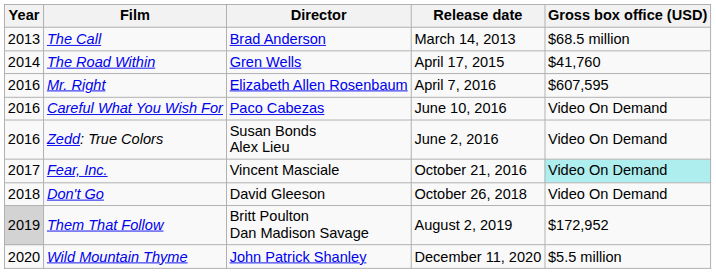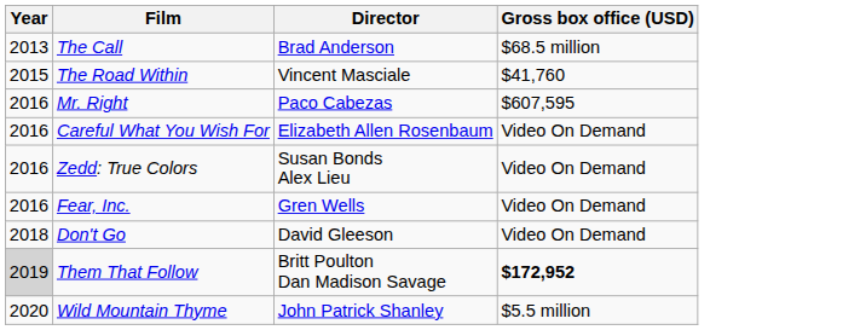- column: Release date | March 14, 2013 | April 17, 2015 | April 7, 2016 | June 10, 2016 | June 2, 2016 | October 21, 2016 | October 26, 2018 | August 2, 2019 | December 11, 2020
The Road Within | Year: 2014 -> 2015
The Road Within | Director: Gren Wells -> Vincent Masciale
Mr. Right | Director: Elizabeth Allen Rosenbaum -> Paco Cabezas
Careful What You Wish For | Director: Paco Cabezas -> Elizabeth Allen Rosenbaum
Fear, Inc. | Year: 2017 -> 2016
Fear, Inc. | Director: Vincent Masciale -> Gren Wells
Fear, Inc. | Gross box office (USD): paleturquoise background -> no background
Them That Follow | Gross box office (USD): normal -> bold
